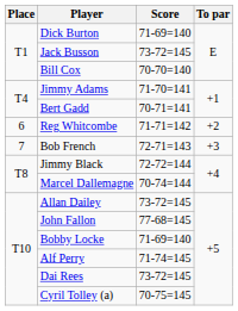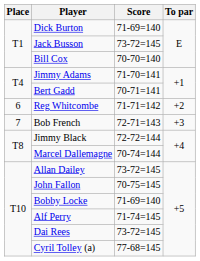John Fallon | Score: 77-68=145 -> 70-75=145
Cyril Tolley (a) | Score: 70-75=145 -> 77-68=145
